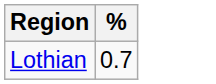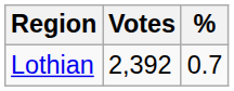+ column: Votes | 2,392
